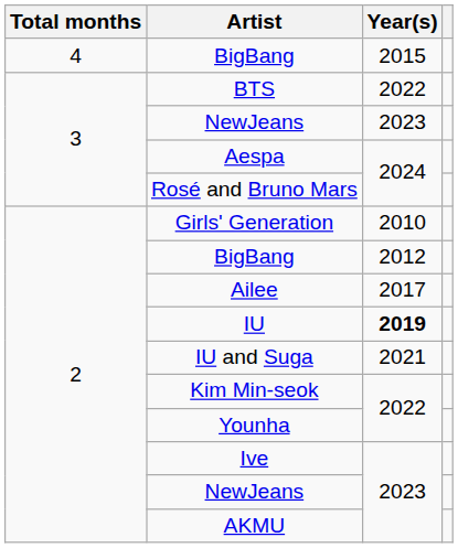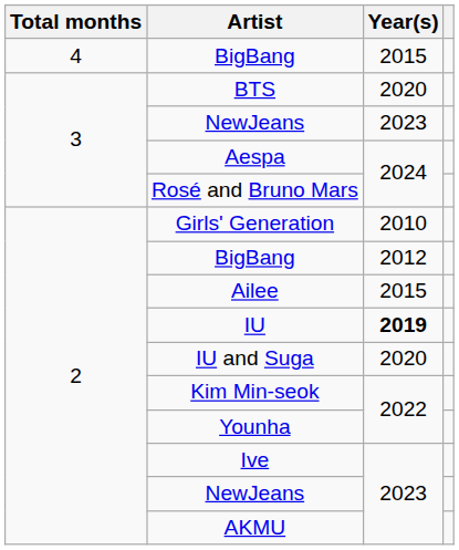BTS | Year(s): 2022 -> 2020
Ailee | Year(s): 2017 -> 2015
IU and Suga | Year(s): 2021 -> 2020
